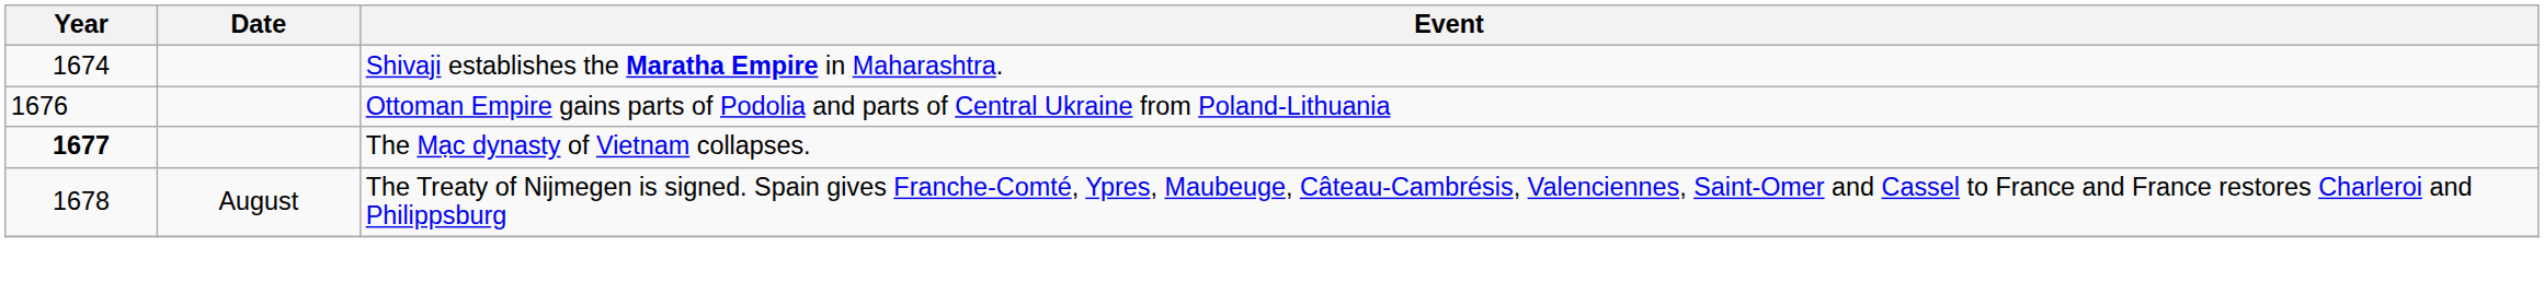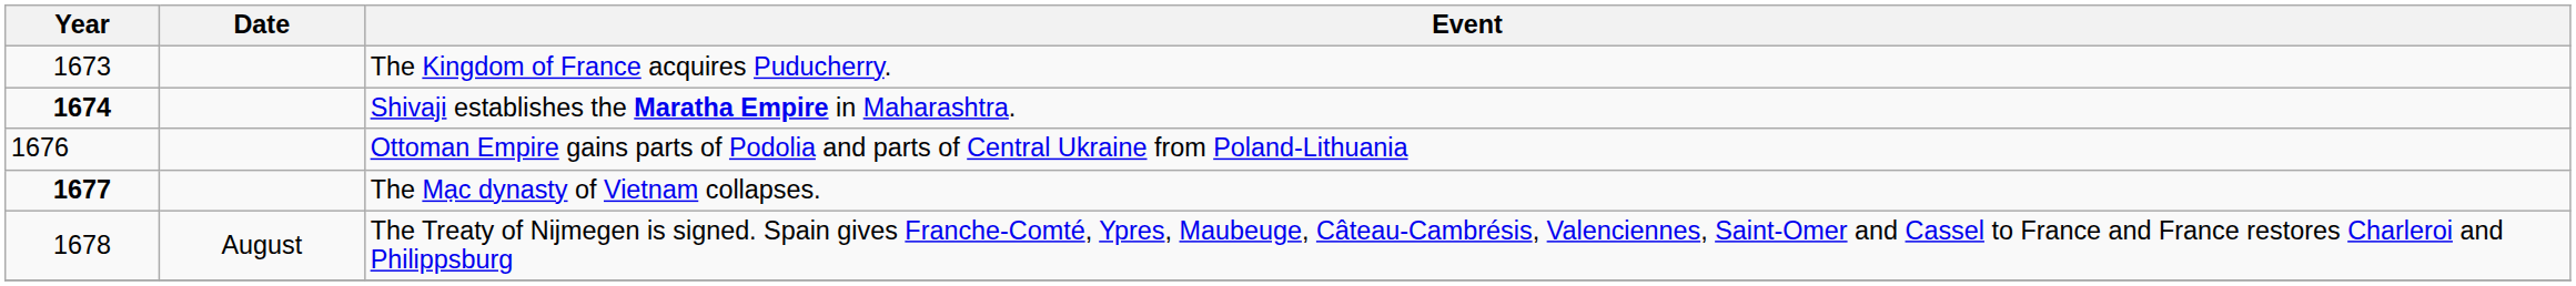+ row: 1673 | The Kingdom of France acquires Puducherry.
Shivaji establishes the Maratha Empire in Maharashtra. | Year: normal -> bold
